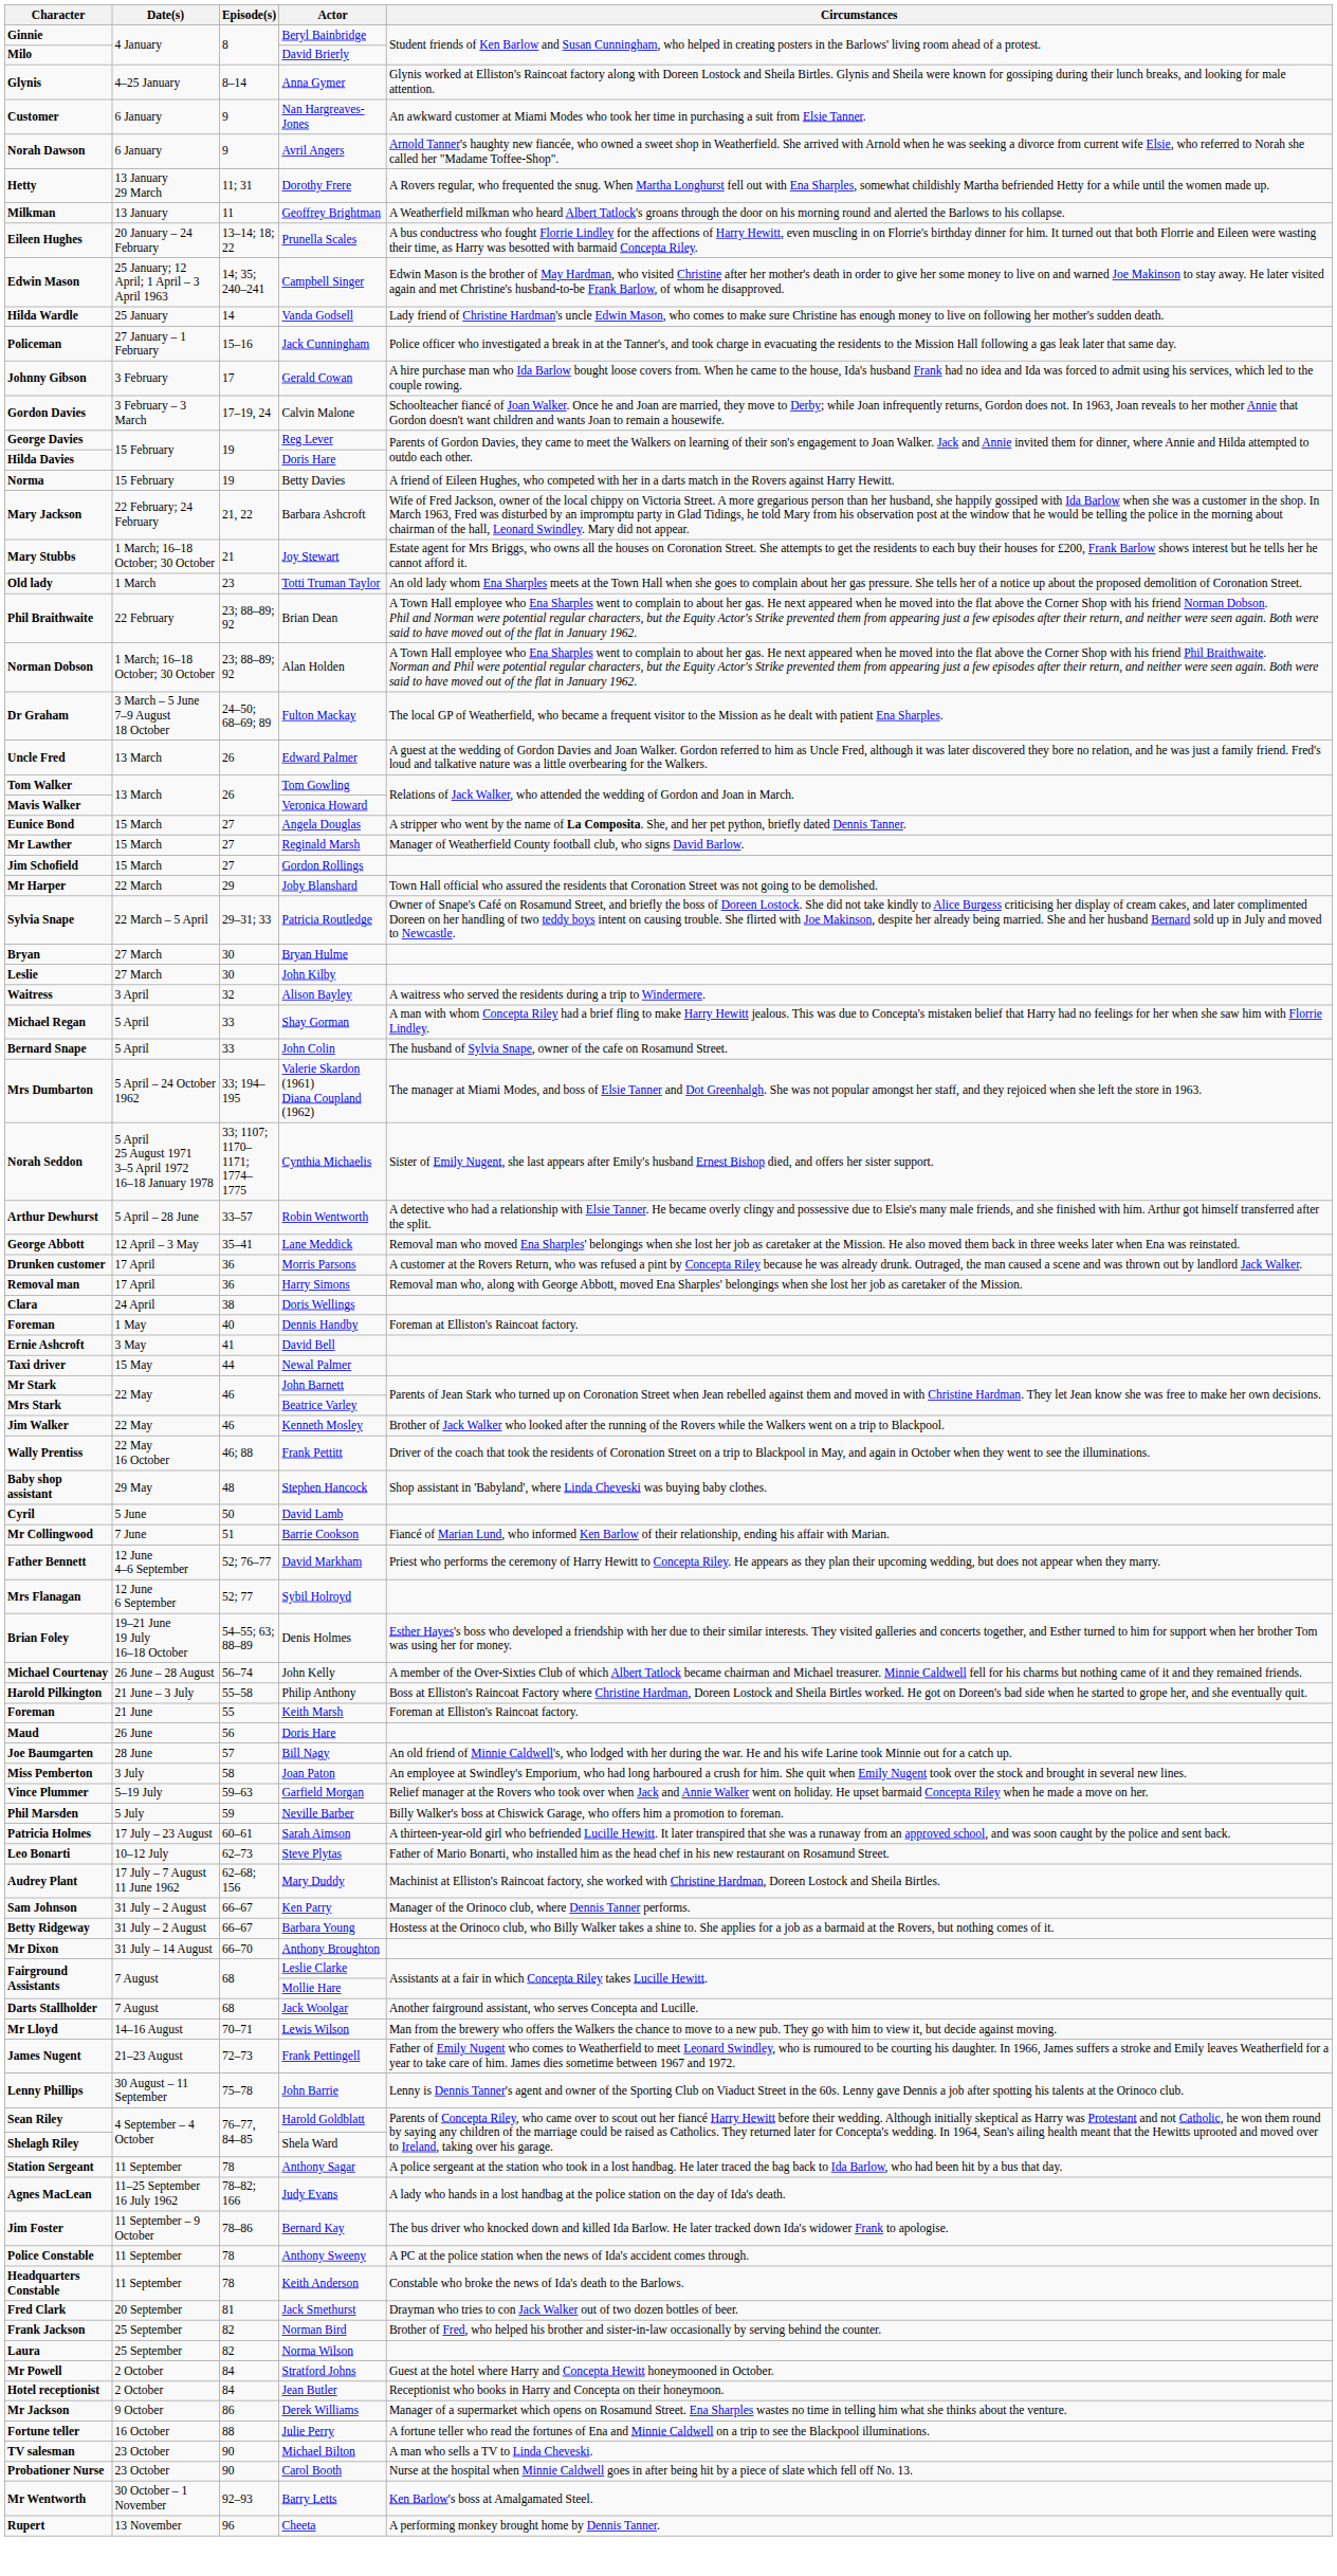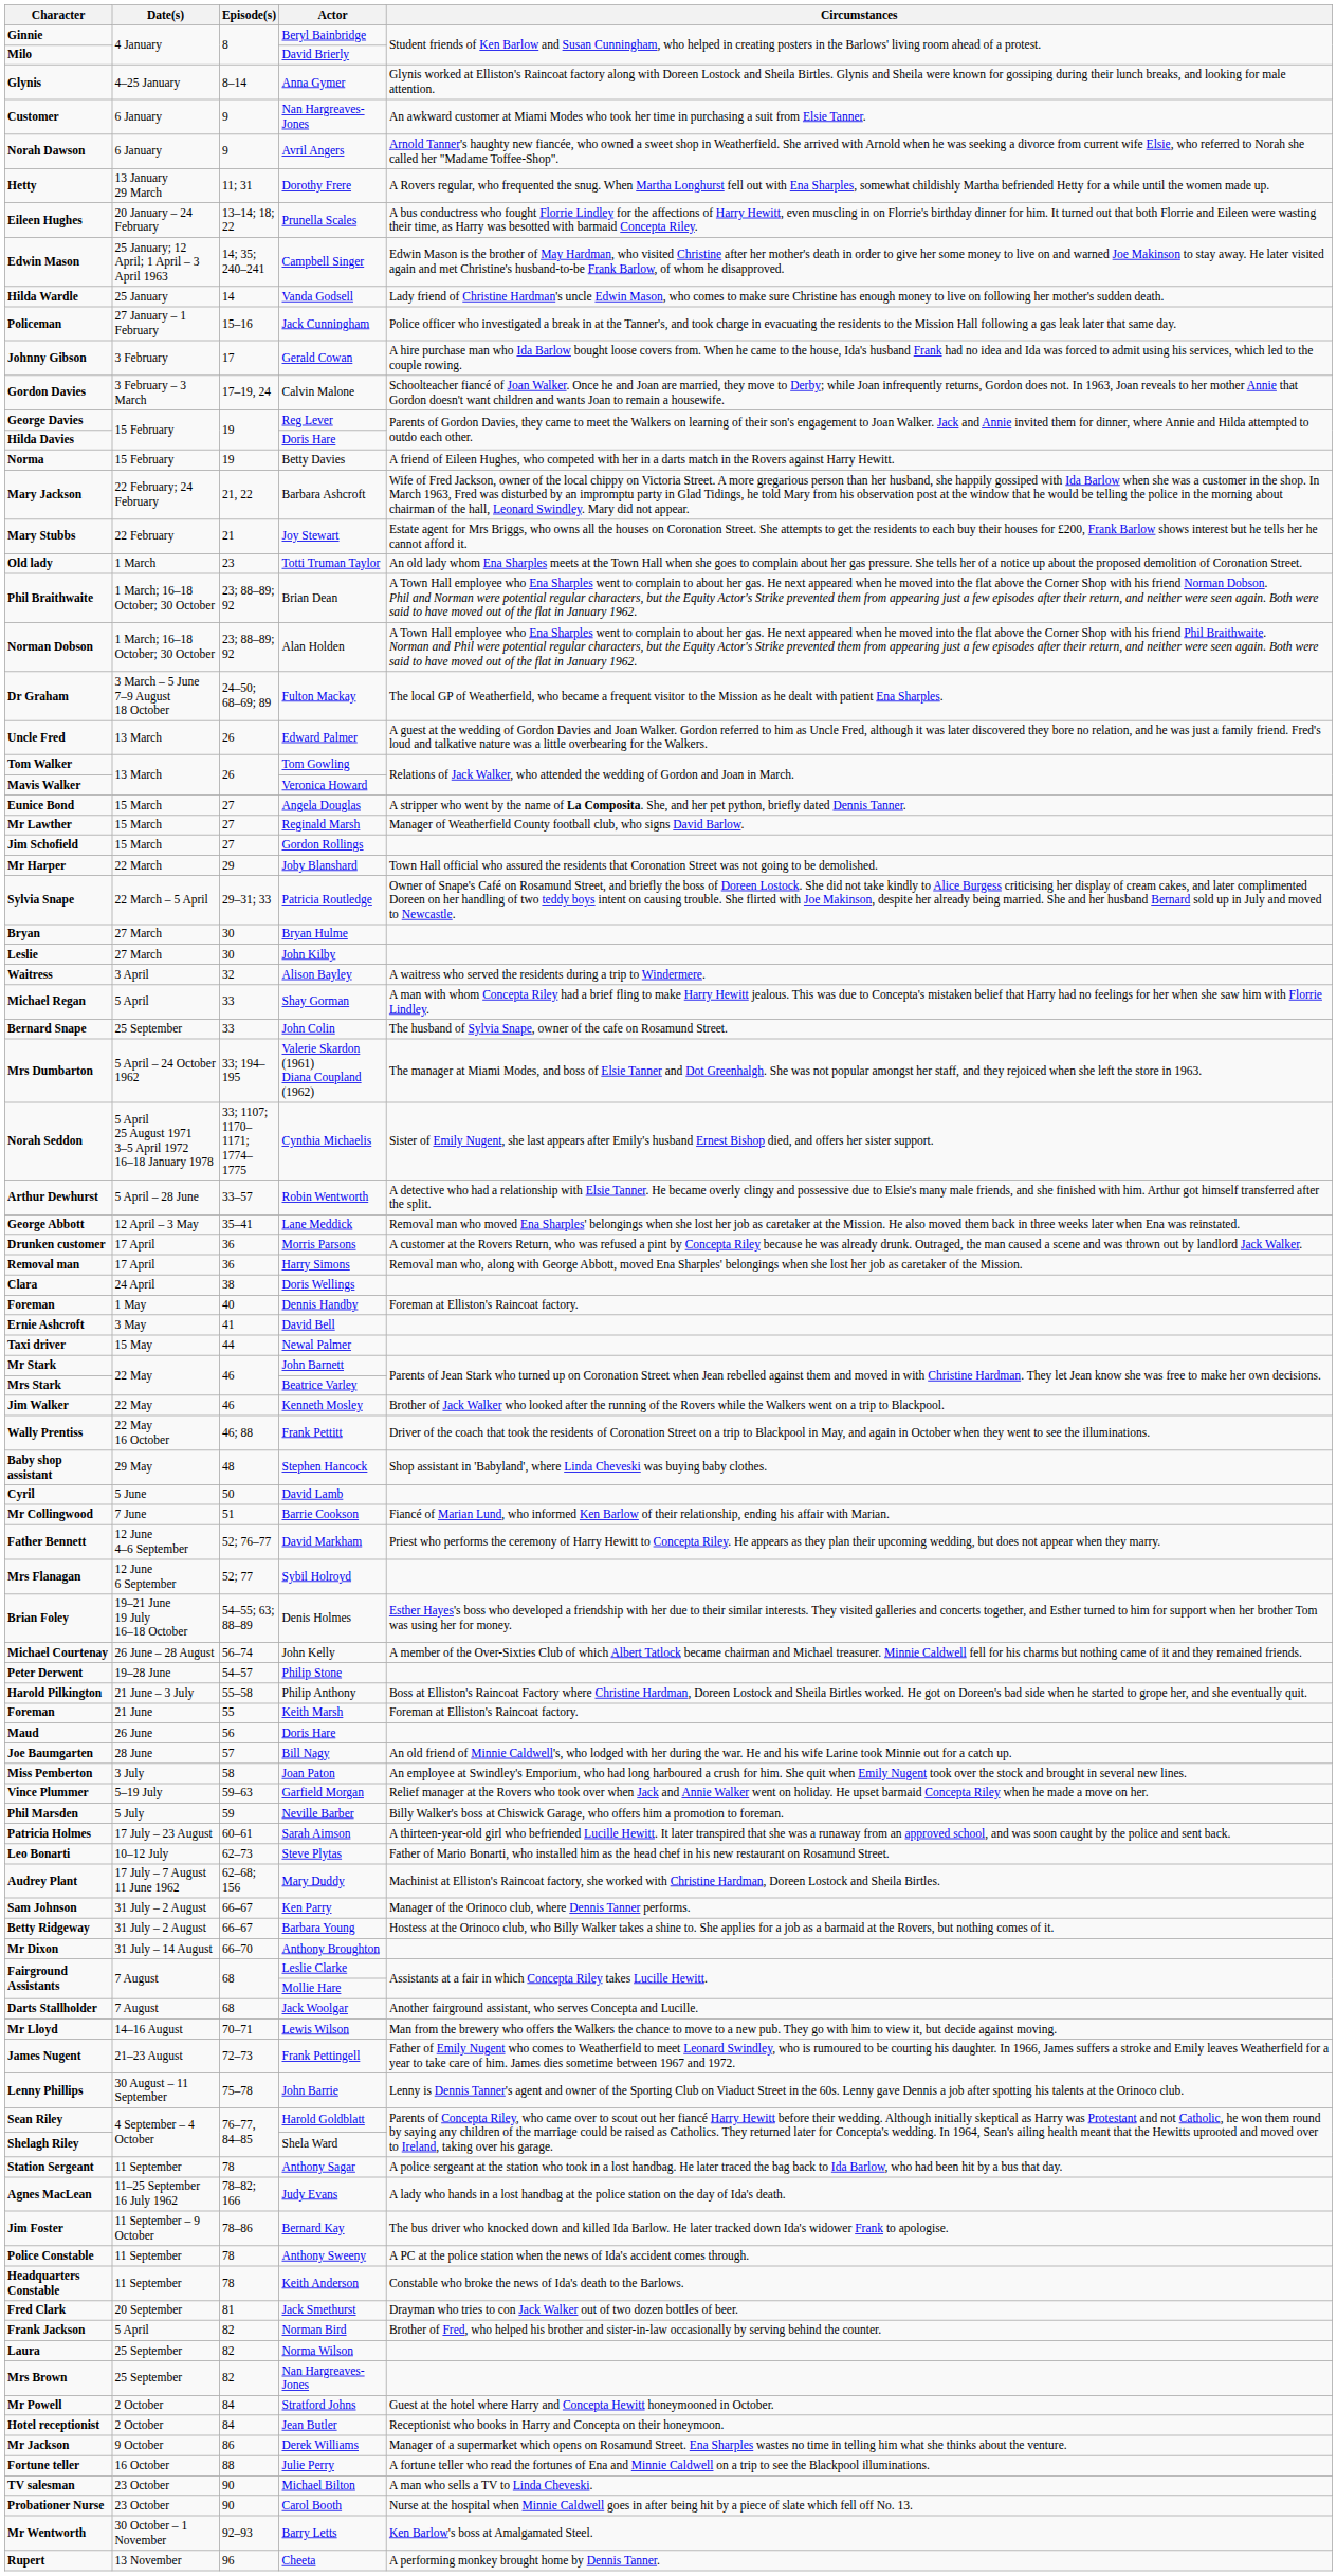- row: Milkman | 13 January | 11 | Geoffrey Brightman | A Weatherfield milkman who heard Albert Tatlock's groans through the door on his morning round and alerted the Barlows to his collapse.
Mary Stubbs | Date(s): 1 March; 16–18 October; 30 October -> 22 February
Phil Braithwaite | Date(s): 22 February -> 1 March; 16–18 October; 30 October
Bernard Snape | Date(s): 5 April -> 25 September
+ row: Peter Derwent | 19–28 June | 54–57 | Philip Stone
Frank Jackson | Date(s): 25 September -> 5 April
+ row: Mrs Brown | 25 September | 82 | Nan Hargreaves-Jones
